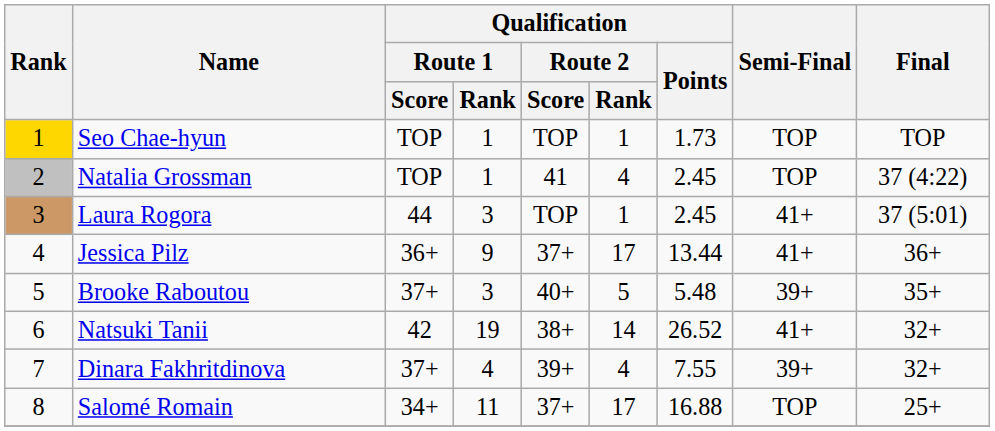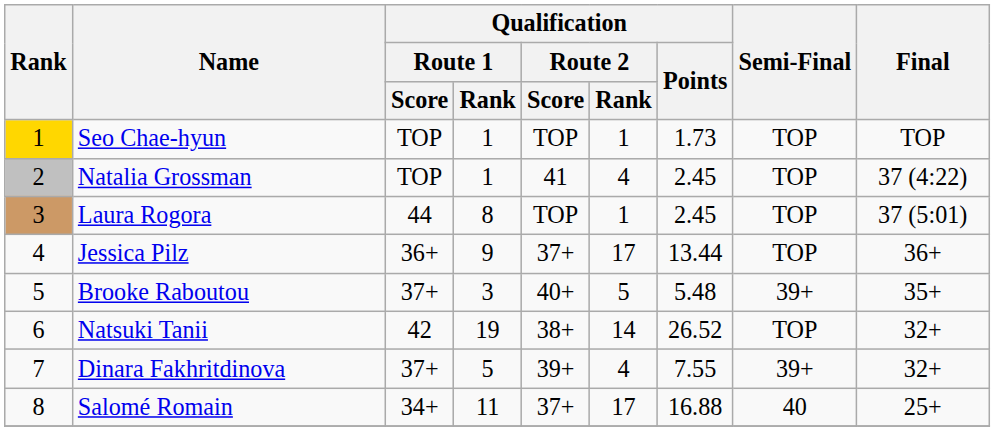Laura Rogora | Qualification / Route 1 / Rank: 3 -> 8
Laura Rogora | Semi-Final: 41+ -> TOP
Jessica Pilz | Semi-Final: 41+ -> TOP
Natsuki Tanii | Semi-Final: 41+ -> TOP
Dinara Fakhritdinova | Qualification / Route 1 / Rank: 4 -> 5
Salomé Romain | Semi-Final: TOP -> 40
